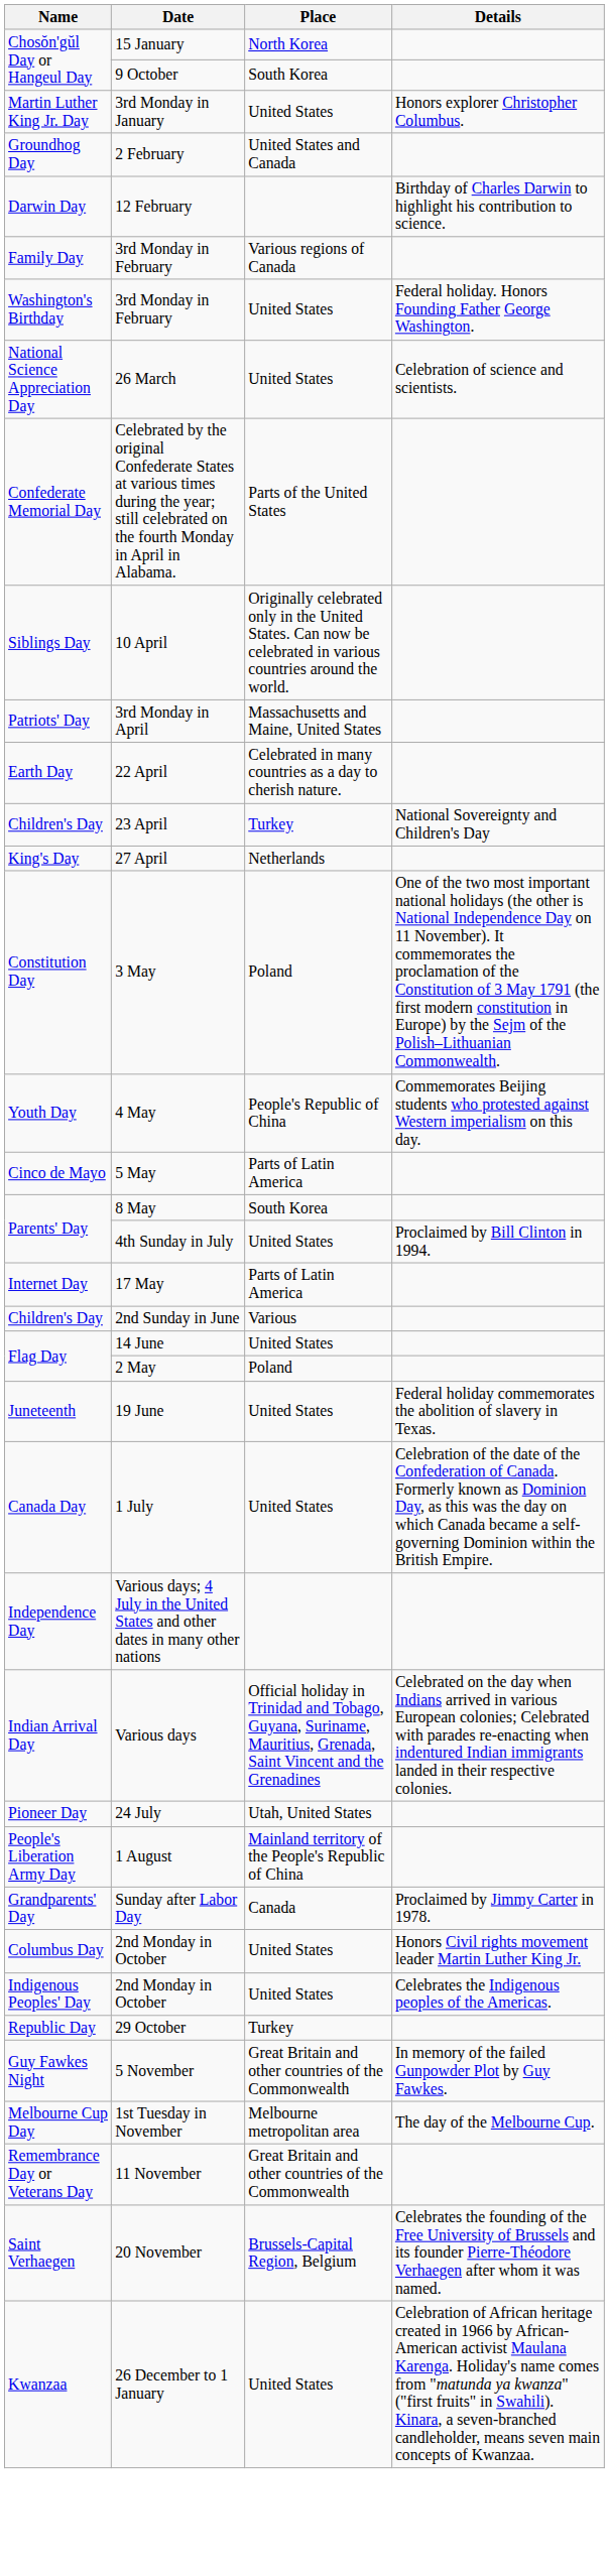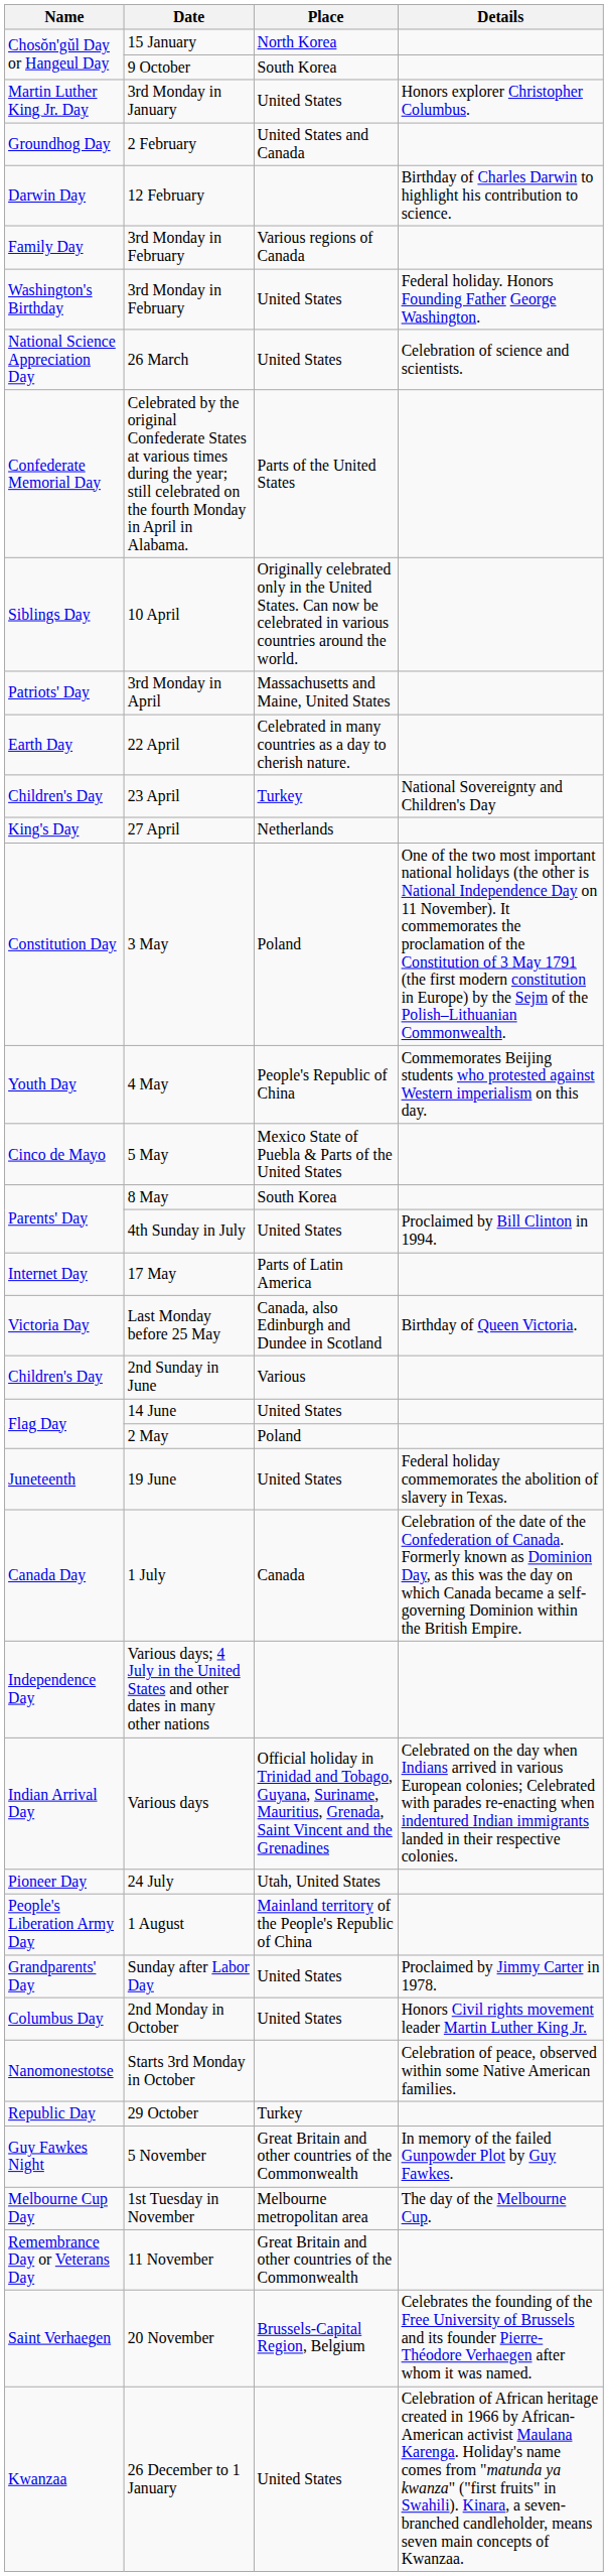5 May | Place: Parts of Latin America -> Mexico State of Puebla & Parts of the United States
+ row: Victoria Day | Last Monday before 25 May | Canada, also Edinburgh and Dundee in Scotland | Birthday of Queen Victoria.
1 July | Place: United States -> Canada
Sunday after Labor Day | Place: Canada -> United States
- row: Indigenous Peoples' Day | 2nd Monday in October | United States | Celebrates the Indigenous peoples of the Americas.
+ row: Nanomonestotse | Starts 3rd Monday in October | Celebration of peace, observed within some Native American families.
